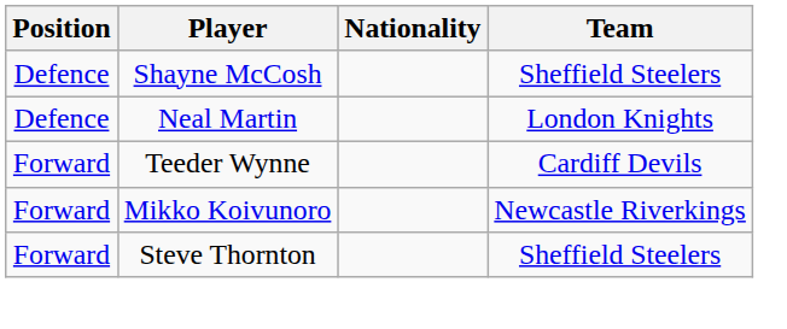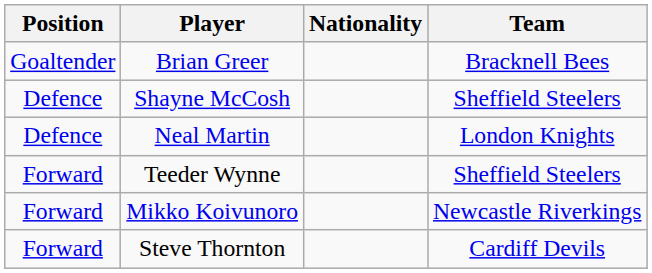+ row: Goaltender | Brian Greer | Bracknell Bees
Teeder Wynne | Team: Cardiff Devils -> Sheffield Steelers
Steve Thornton | Team: Sheffield Steelers -> Cardiff Devils
